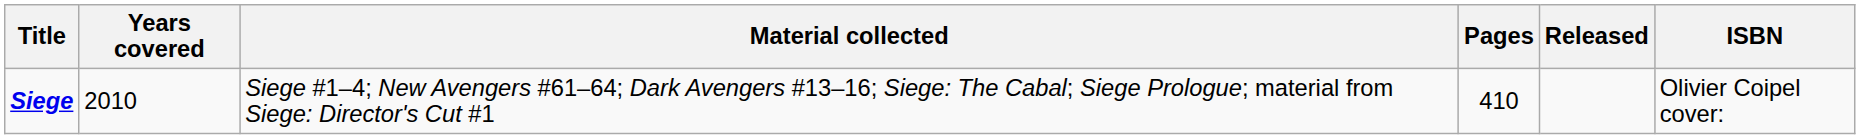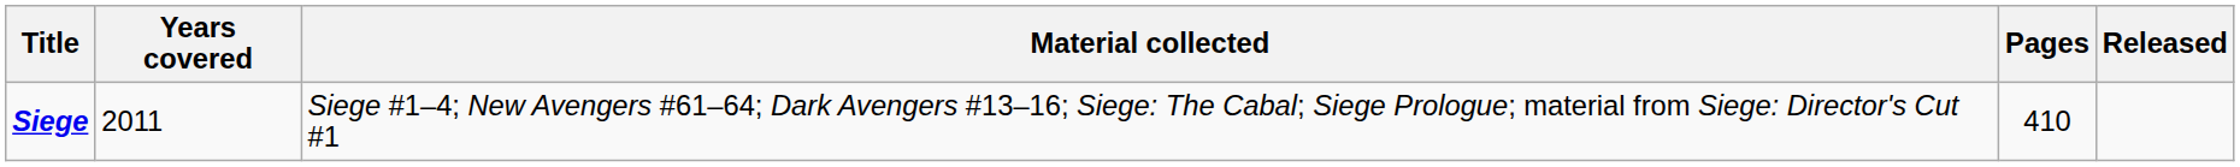- column: ISBN | Olivier Coipel cover:
Siege | Years covered: 2010 -> 2011
